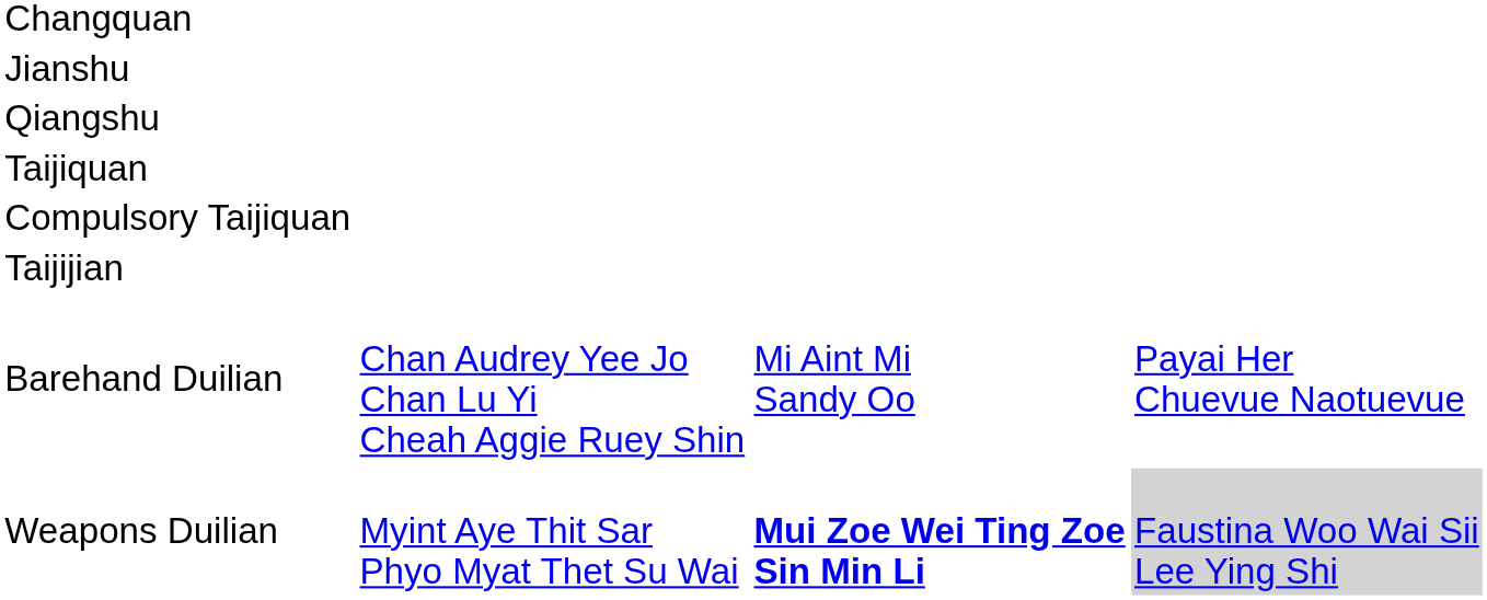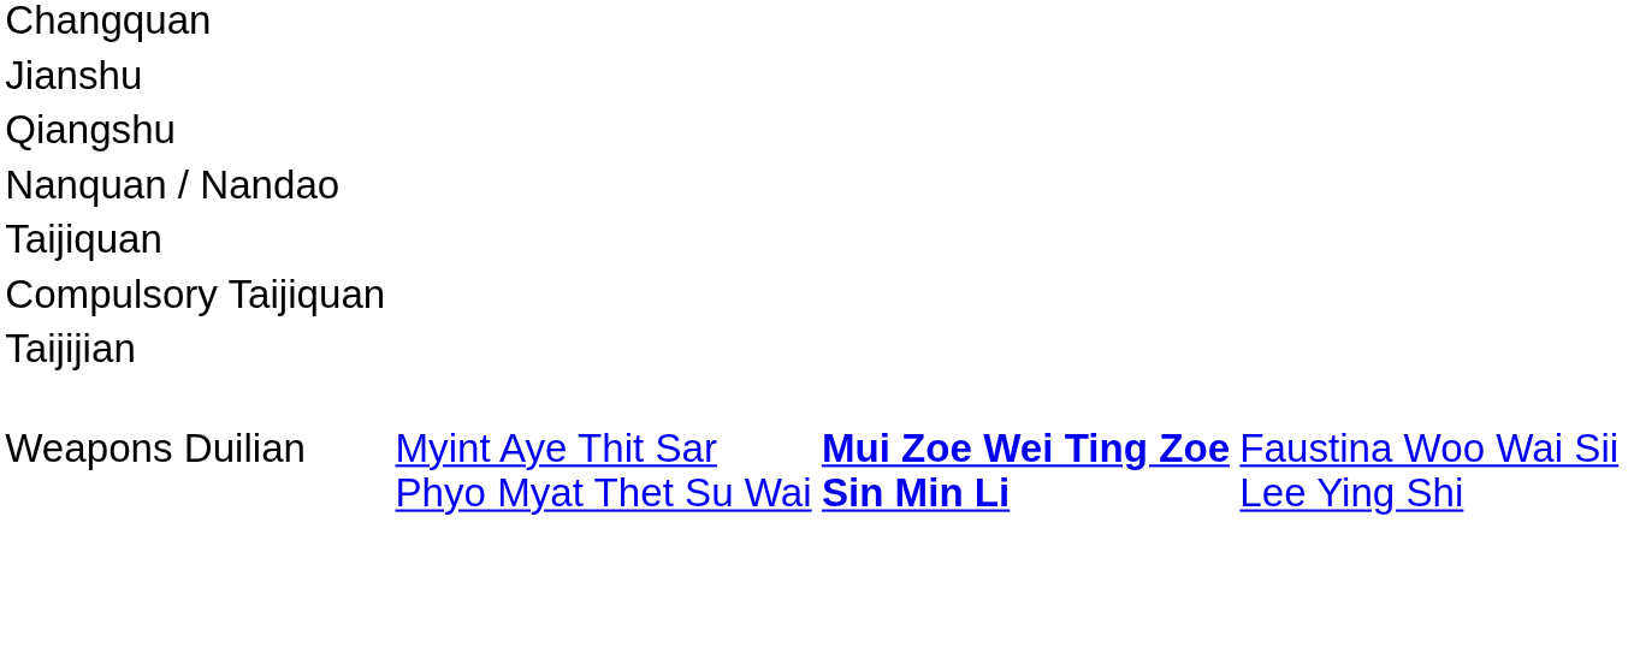+ row: Nanquan / Nandao
- row: Barehand Duilian | Chan Audrey Yee Jo Chan Lu Yi Cheah Aggie Ruey Shin | Mi Aint Mi Sandy Oo | Payai Her Chuevue Naotuevue
Weapons Duilian | column 4: lightgrey background -> no background
